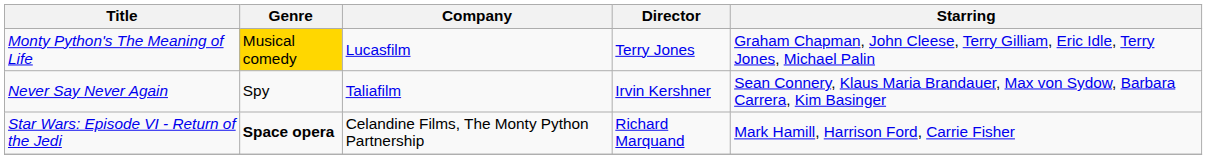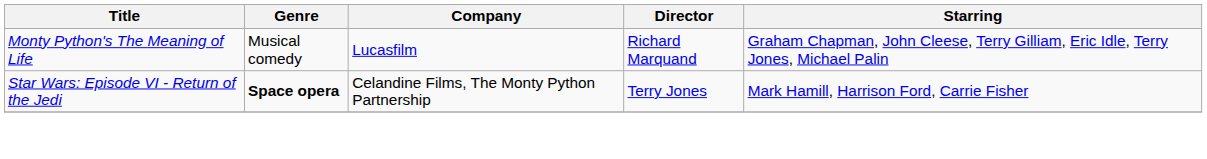Monty Python's The Meaning of Life | Genre: gold background -> no background
Monty Python's The Meaning of Life | Director: Terry Jones -> Richard Marquand
- row: Never Say Never Again | Spy | Taliafilm | Irvin Kershner | Sean Connery, Klaus Maria Brandauer, Max von Sydow, Barbara Carrera, Kim Basinger
Star Wars: Episode VI - Return of the Jedi | Director: Richard Marquand -> Terry Jones
